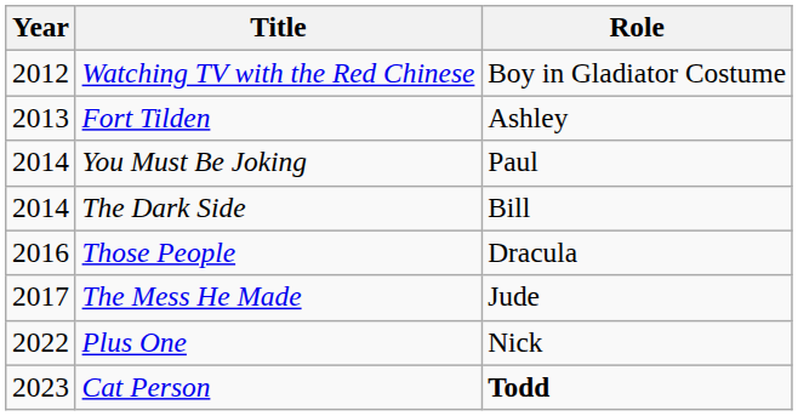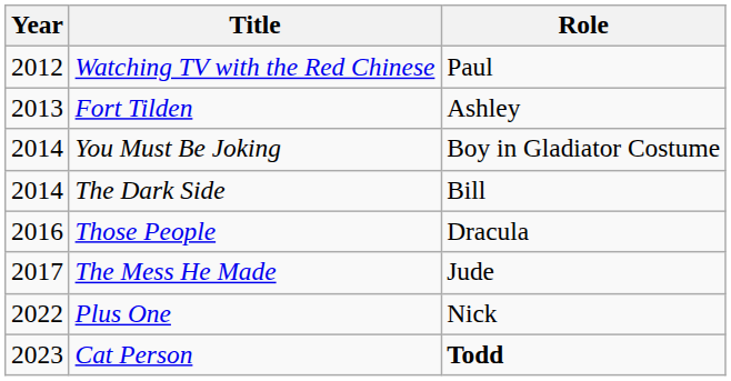Watching TV with the Red Chinese | Role: Boy in Gladiator Costume -> Paul
You Must Be Joking | Role: Paul -> Boy in Gladiator Costume
